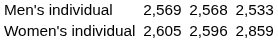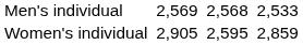Women's individual | column 3: 2,605 -> 2,905
Women's individual | column 5: 2,596 -> 2,595
